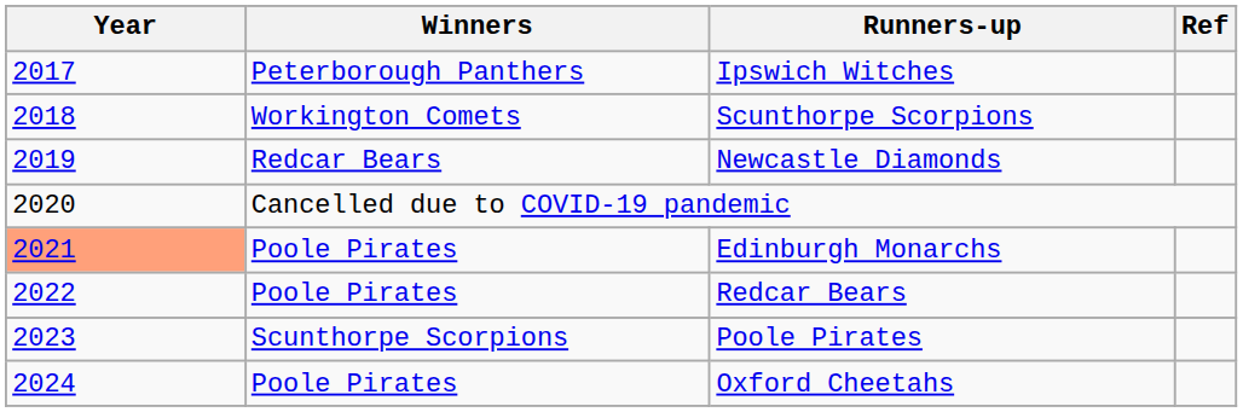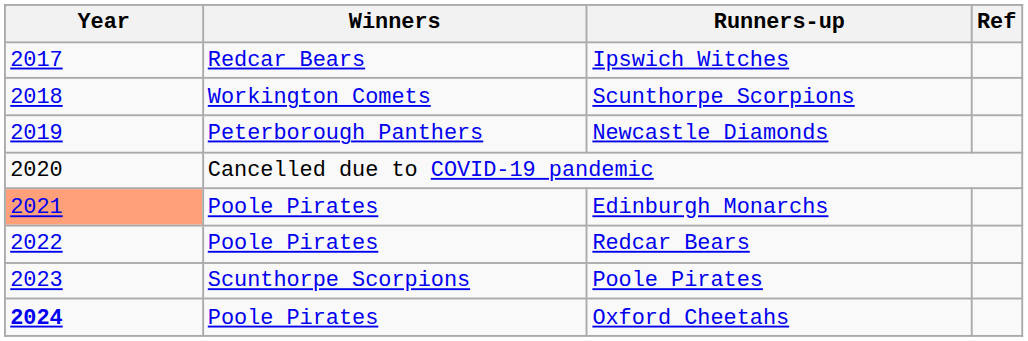Ipswich Witches | Winners: Peterborough Panthers -> Redcar Bears
Newcastle Diamonds | Winners: Redcar Bears -> Peterborough Panthers
Oxford Cheetahs | Year: normal -> bold
